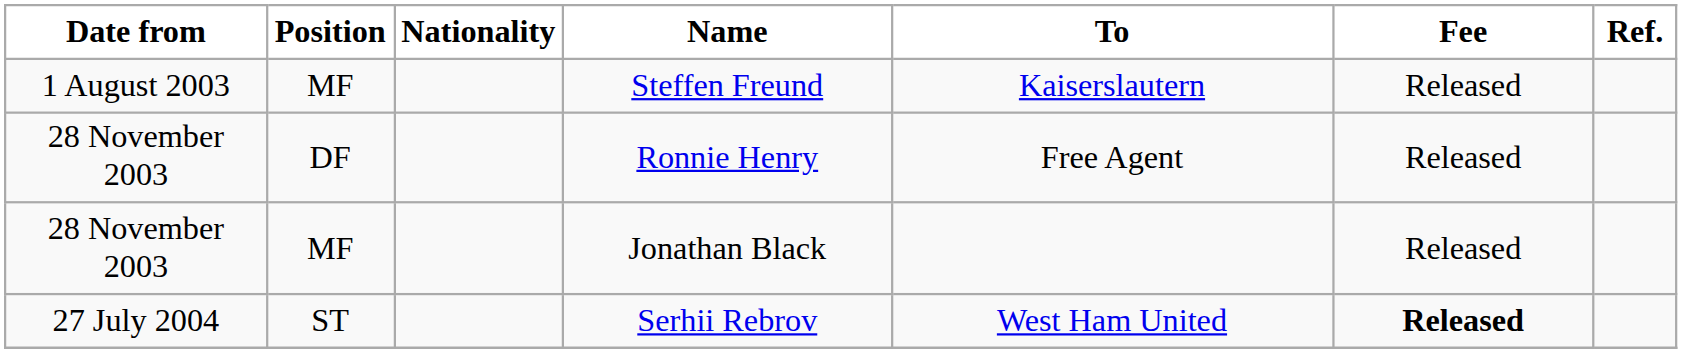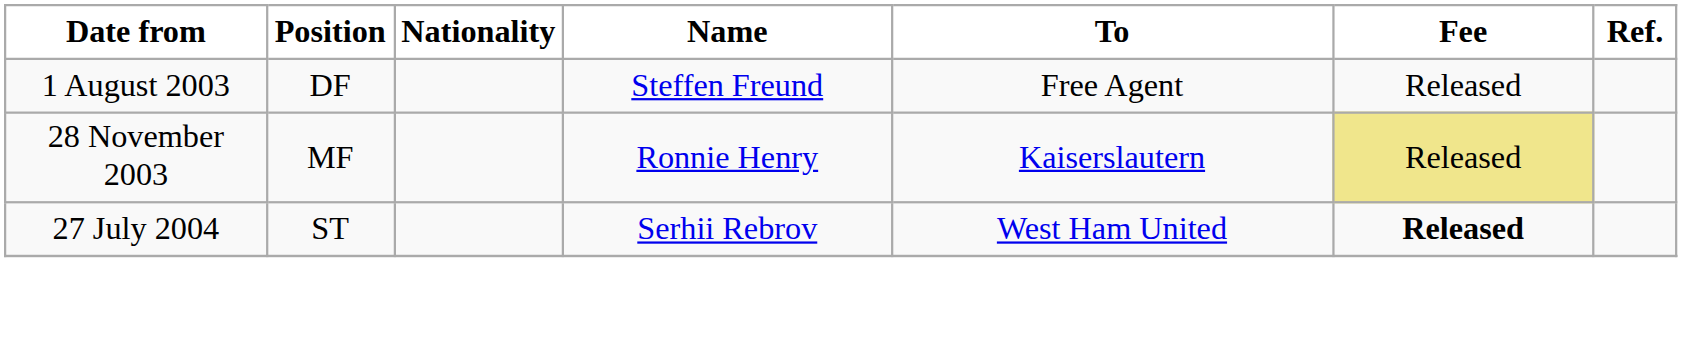Steffen Freund | Position: MF -> DF
Steffen Freund | To: Kaiserslautern -> Free Agent
Ronnie Henry | Position: DF -> MF
Ronnie Henry | To: Free Agent -> Kaiserslautern
Ronnie Henry | Fee: no background -> khaki background
- row: 28 November 2003 | MF | Jonathan Black | Released
